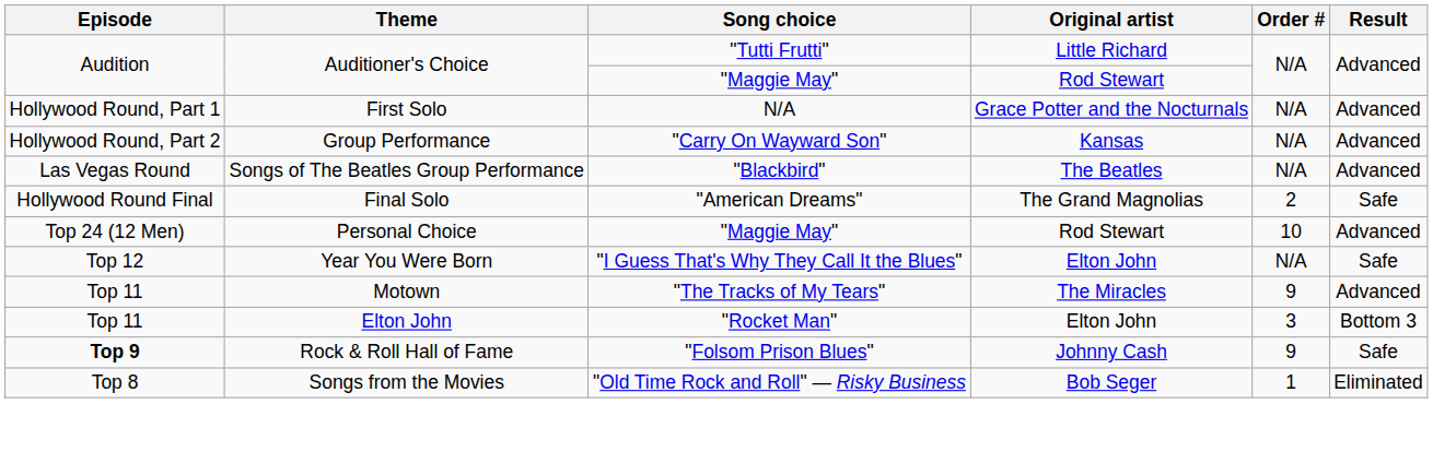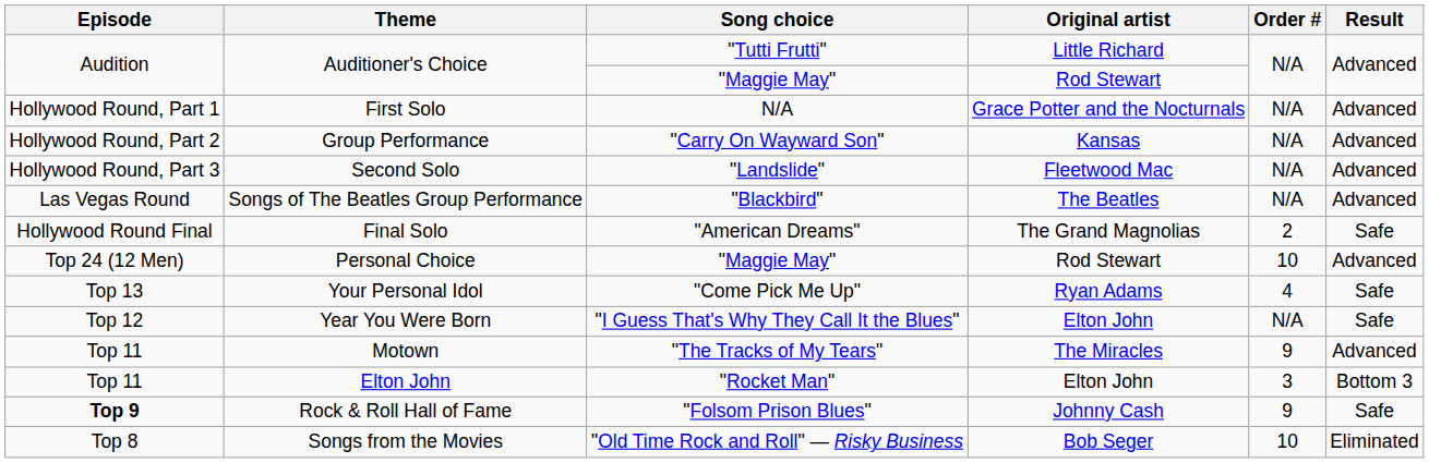+ row: Hollywood Round, Part 3 | Second Solo | "Landslide" | Fleetwood Mac | N/A | Advanced
+ row: Top 13 | Your Personal Idol | "Come Pick Me Up" | Ryan Adams | 4 | Safe
Songs from the Movies | Order #: 1 -> 10
